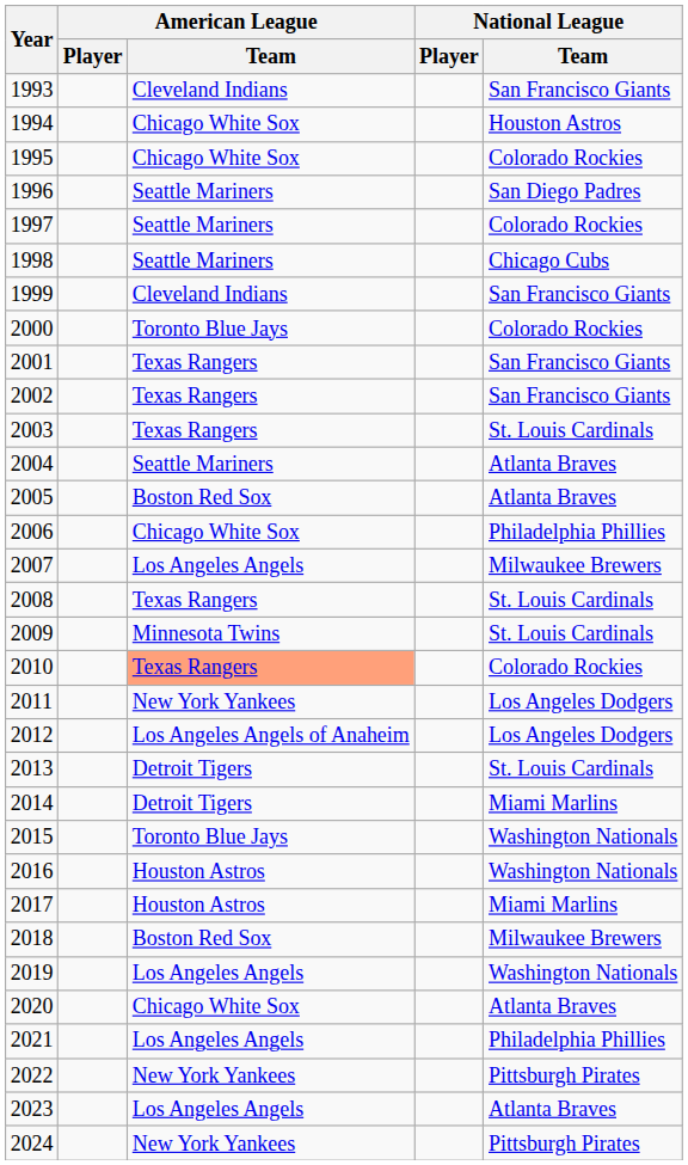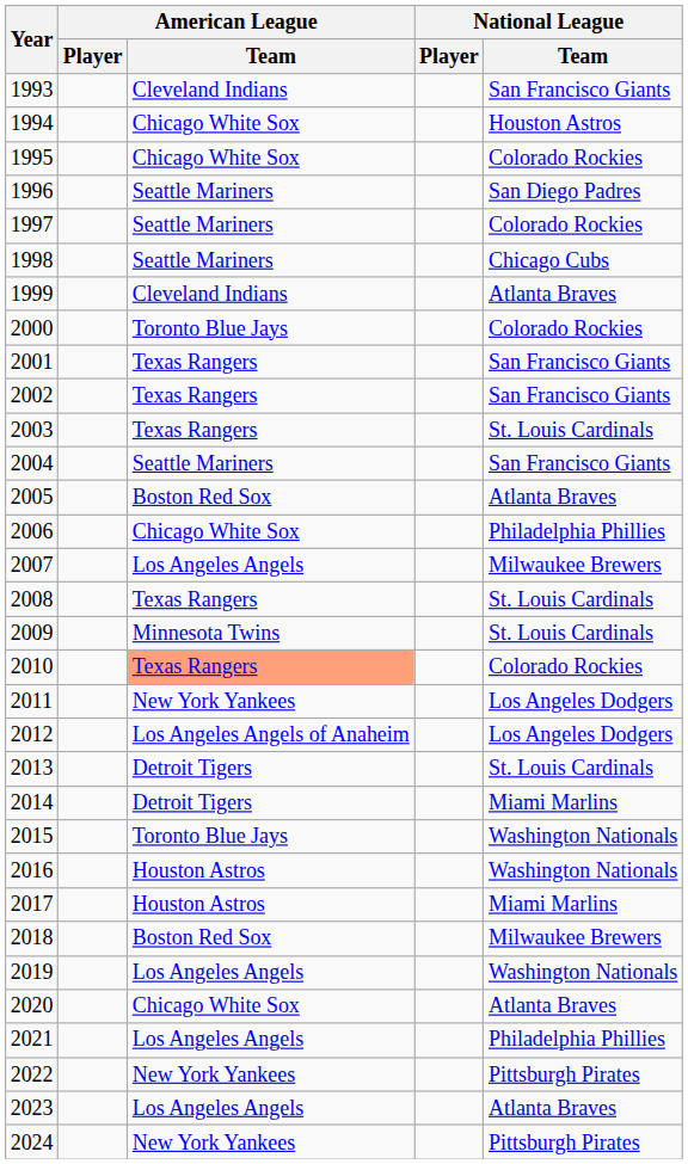1999 | National League / Team: San Francisco Giants -> Atlanta Braves
2004 | National League / Team: Atlanta Braves -> San Francisco Giants
